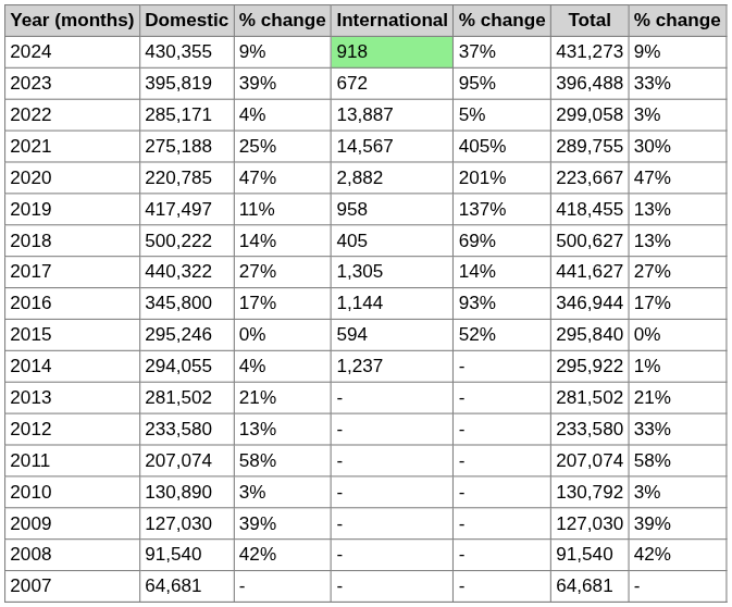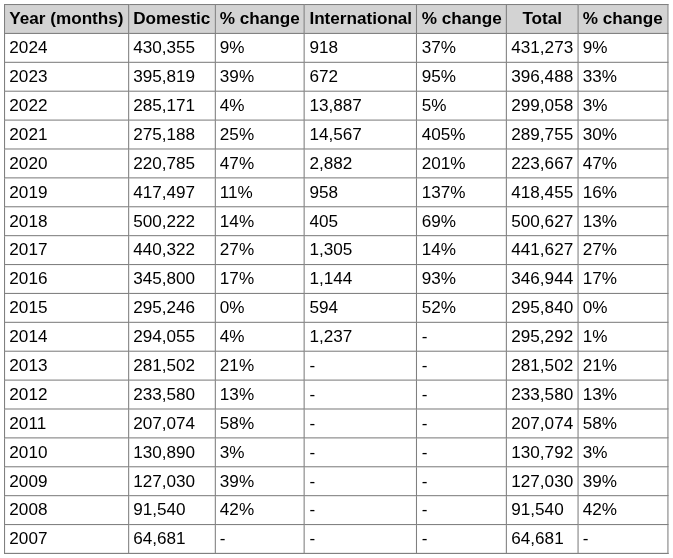2024 | International: lightgreen background -> no background
2019 | column 7: 13% -> 16%
2014 | Total: 295,922 -> 295,292
2012 | column 7: 33% -> 13%
